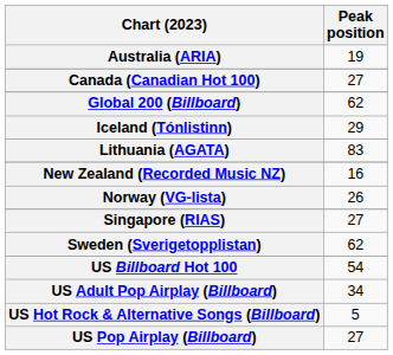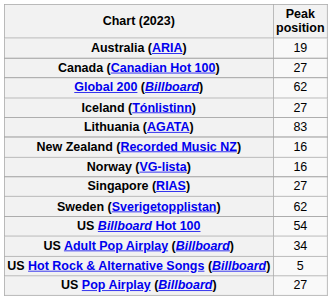Iceland (Tónlistinn) | Peak position: 29 -> 27
Norway (VG-lista) | Peak position: 26 -> 16
